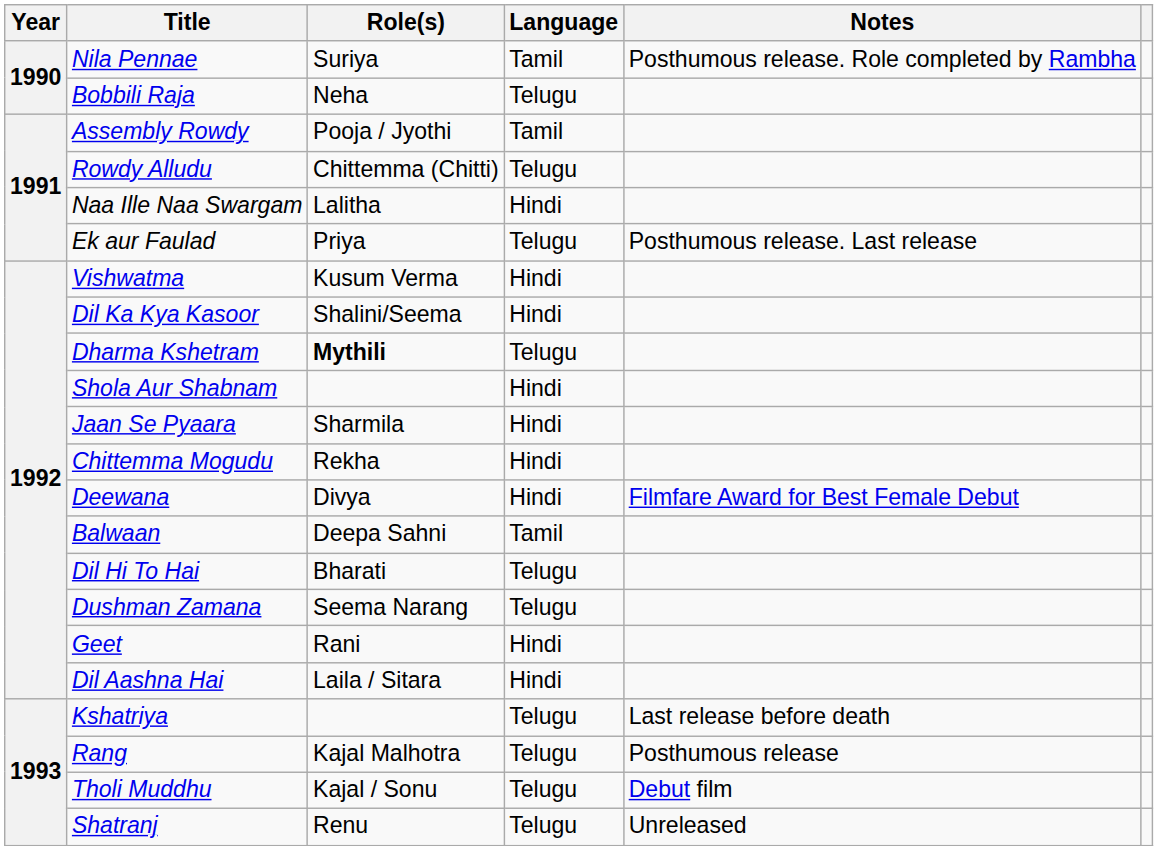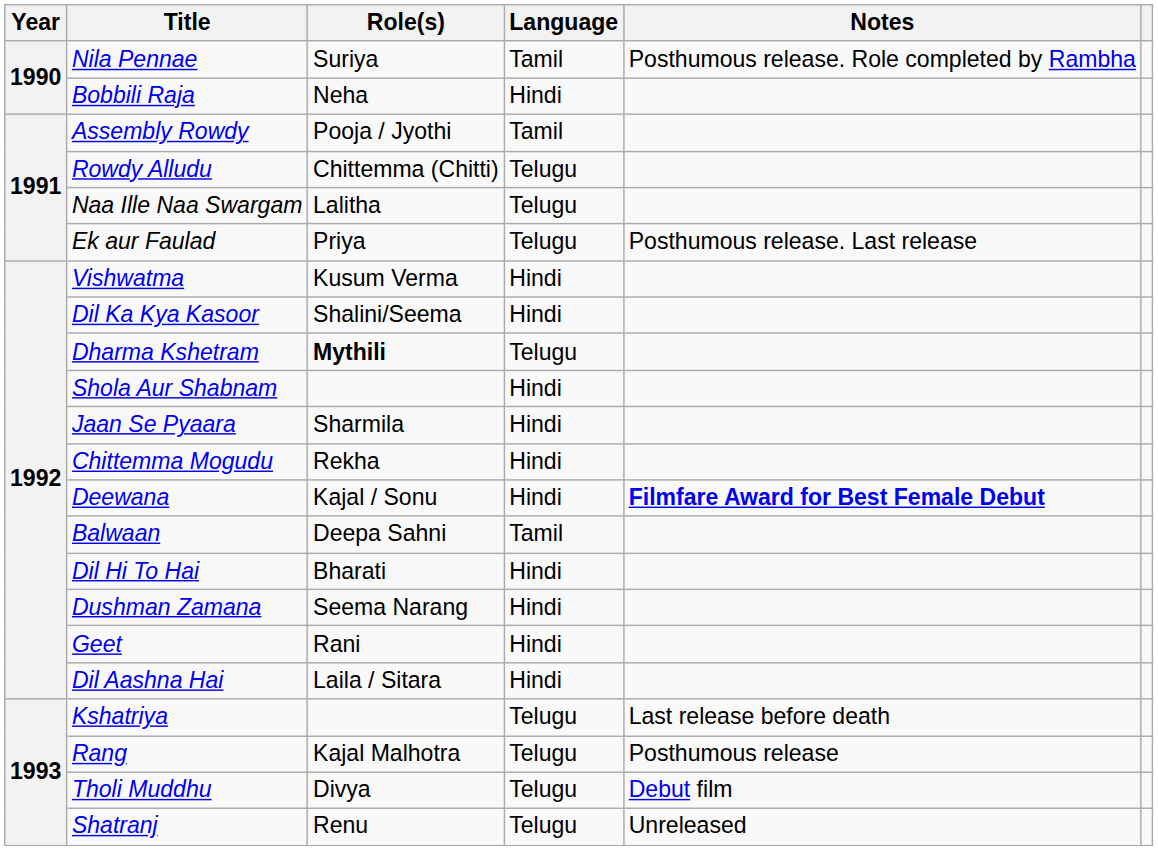Bobbili Raja | Language: Telugu -> Hindi
Naa Ille Naa Swargam | Language: Hindi -> Telugu
Deewana | Role(s): Divya -> Kajal / Sonu
Deewana | Notes: normal -> bold
Dil Hi To Hai | Language: Telugu -> Hindi
Dushman Zamana | Language: Telugu -> Hindi
Tholi Muddhu | Role(s): Kajal / Sonu -> Divya
